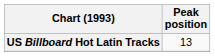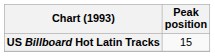US Billboard Hot Latin Tracks | Peak position: 13 -> 15
